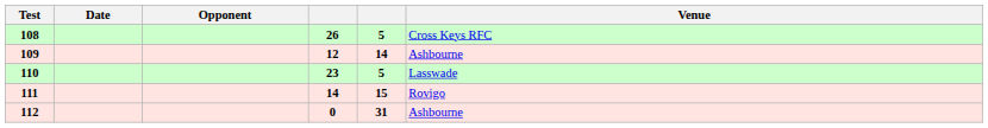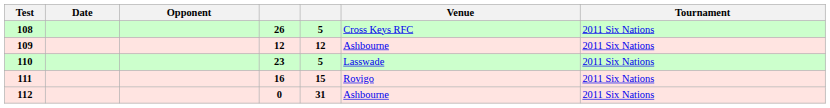+ column: Tournament | 2011 Six Nations | 2011 Six Nations | 2011 Six Nations | 2011 Six Nations | 2011 Six Nations
109 | column 5: 14 -> 12
111 | column 4: 14 -> 16
